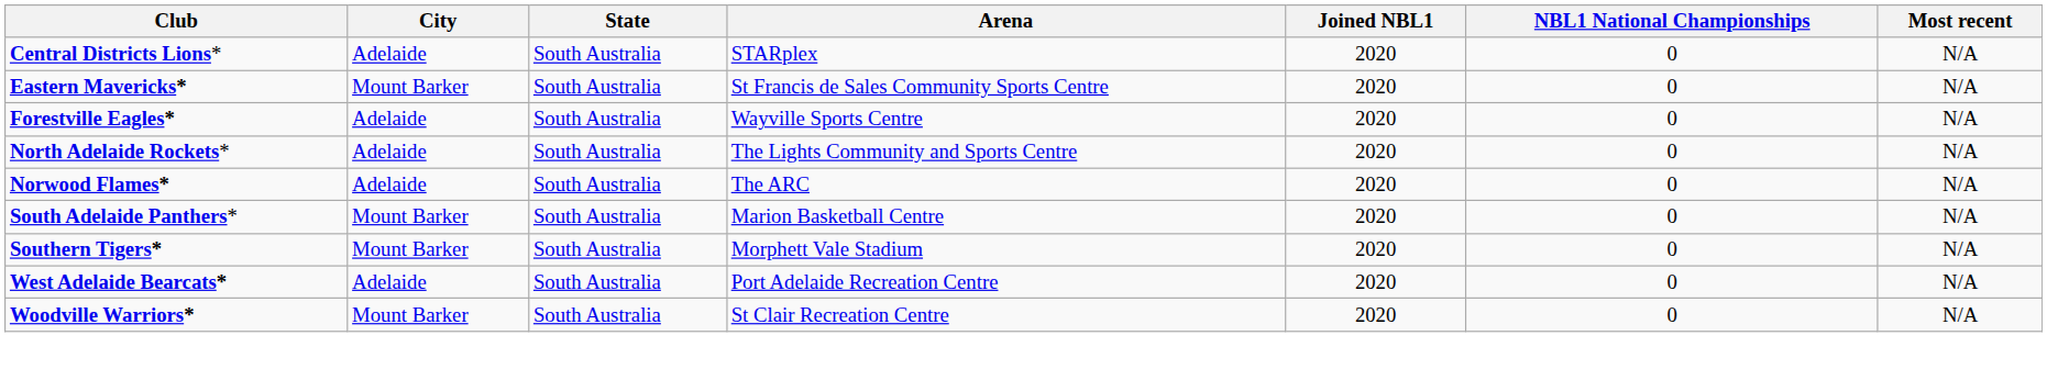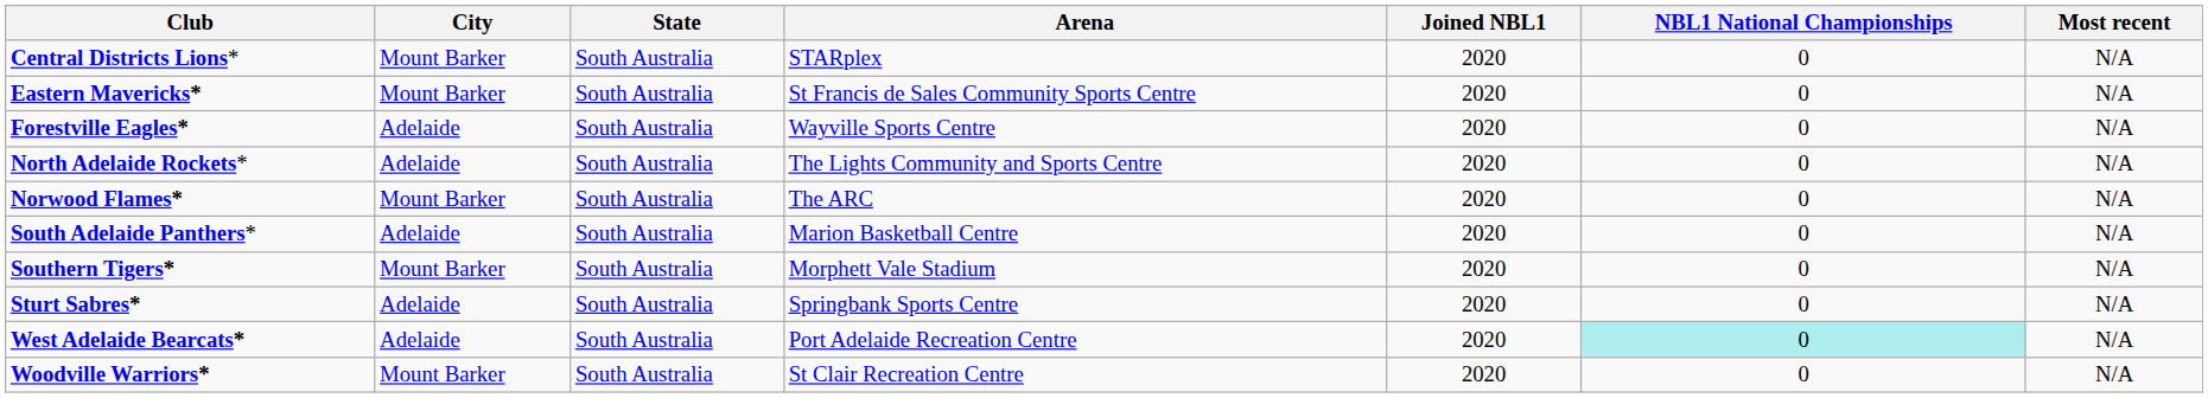Central Districts Lions* | City: Adelaide -> Mount Barker
Norwood Flames* | City: Adelaide -> Mount Barker
South Adelaide Panthers* | City: Mount Barker -> Adelaide
+ row: Sturt Sabres* | Adelaide | South Australia | Springbank Sports Centre | 2020 | 0 | N/A
West Adelaide Bearcats* | NBL1 National Championships: no background -> paleturquoise background
